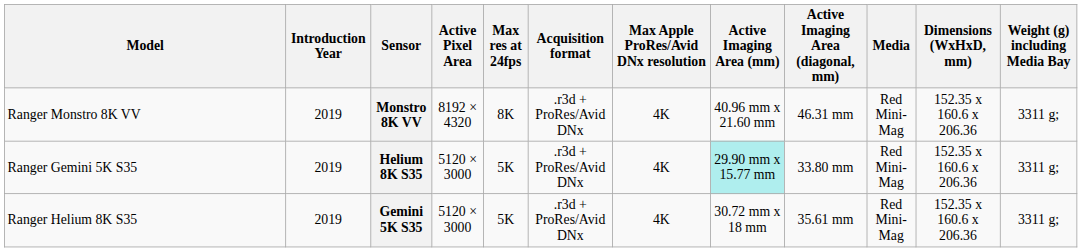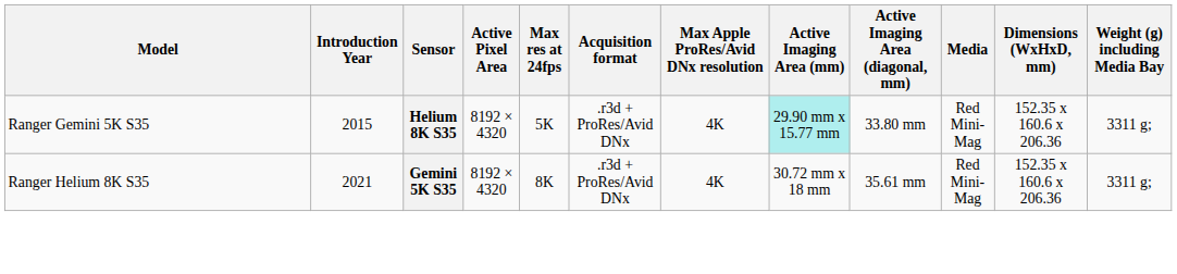- row: Ranger Monstro 8K VV | 2019 | Monstro 8K VV | 8192 × 4320 | 8K | .r3d + ProRes/Avid DNx | 4K | 40.96 mm x 21.60 mm | 46.31 mm | Red Mini-Mag | 152.35 x 160.6 x 206.36 | 3311 g;
Helium 8K S35 | Introduction Year: 2019 -> 2015
Helium 8K S35 | Active Pixel Area: 5120 × 3000 -> 8192 × 4320
Gemini 5K S35 | Introduction Year: 2019 -> 2021
Gemini 5K S35 | Active Pixel Area: 5120 × 3000 -> 8192 × 4320
Gemini 5K S35 | Max res at 24fps: 5K -> 8K
